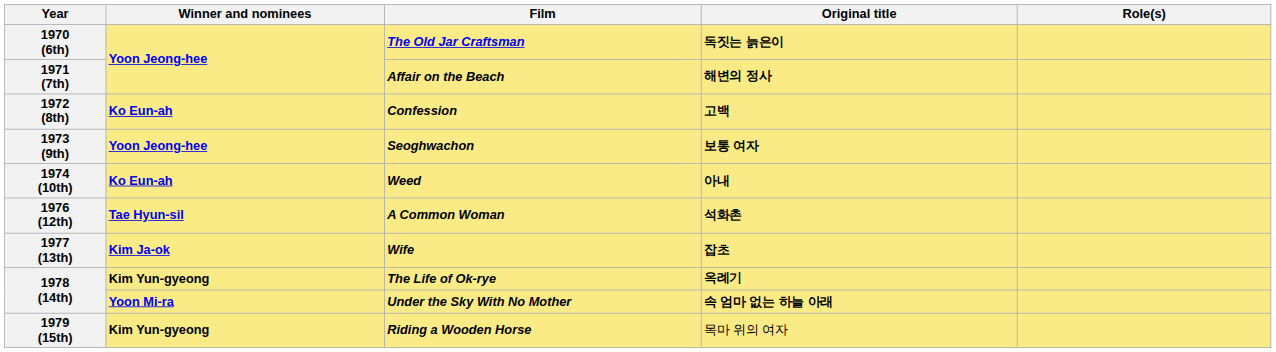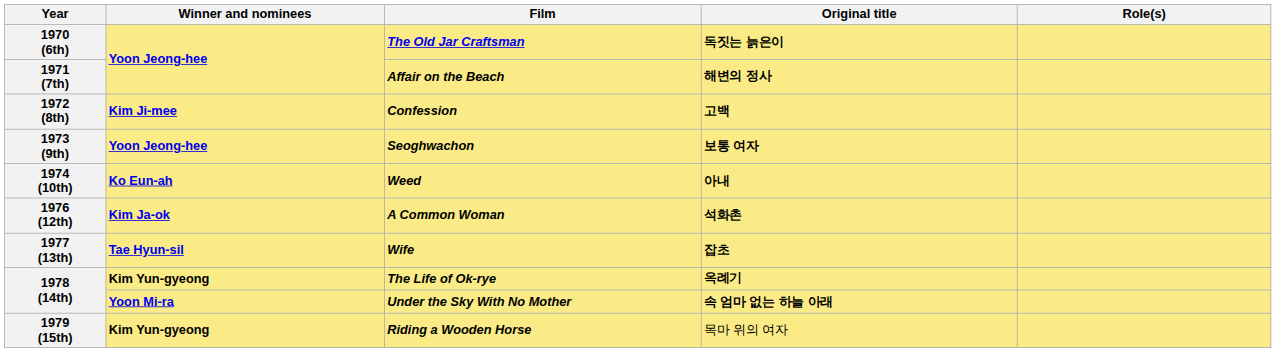1972 (8th) | Winner and nominees: Ko Eun-ah -> Kim Ji-mee
1976 (12th) | Winner and nominees: Tae Hyun-sil -> Kim Ja-ok
1977 (13th) | Winner and nominees: Kim Ja-ok -> Tae Hyun-sil
